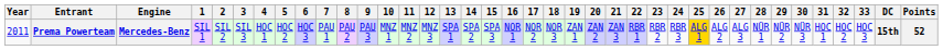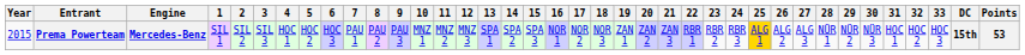Prema Powerteam | Year: 2011 -> 2015
Prema Powerteam | Points: 52 -> 53
